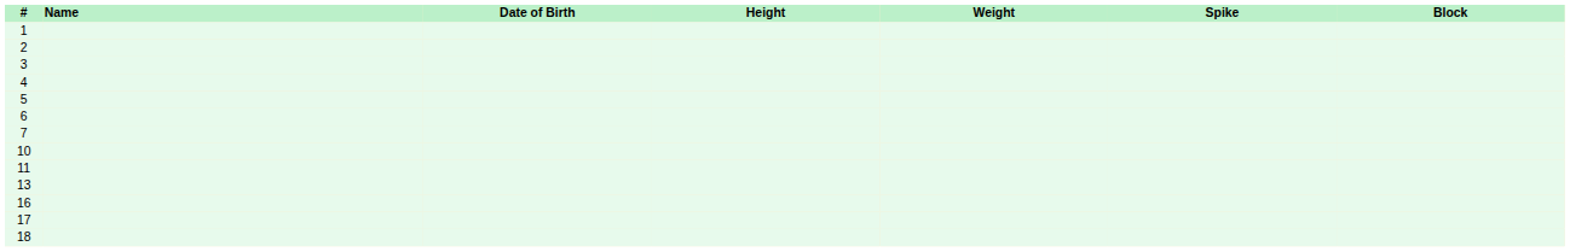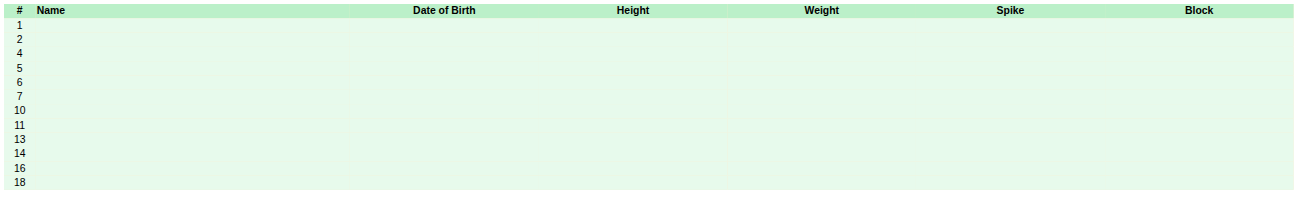- row: 3
+ row: 14
- row: 17
